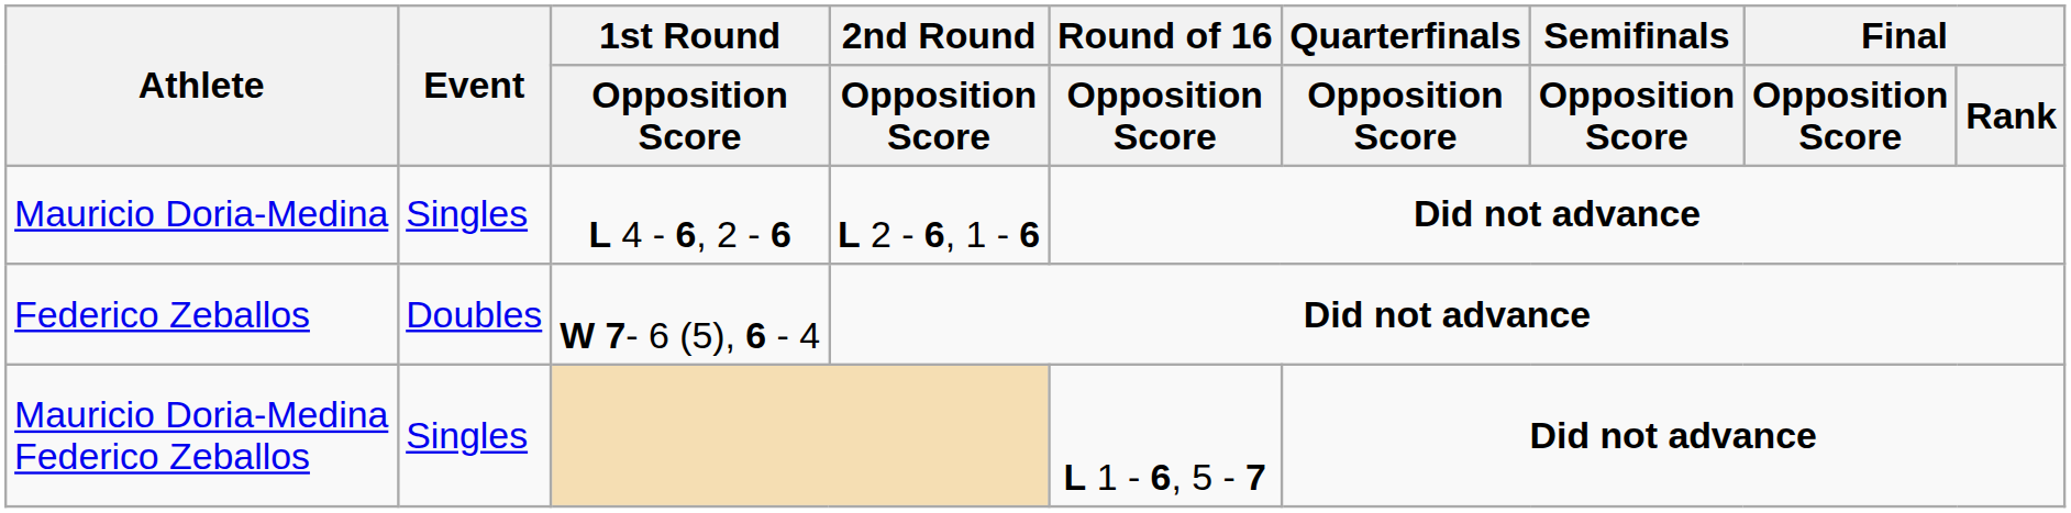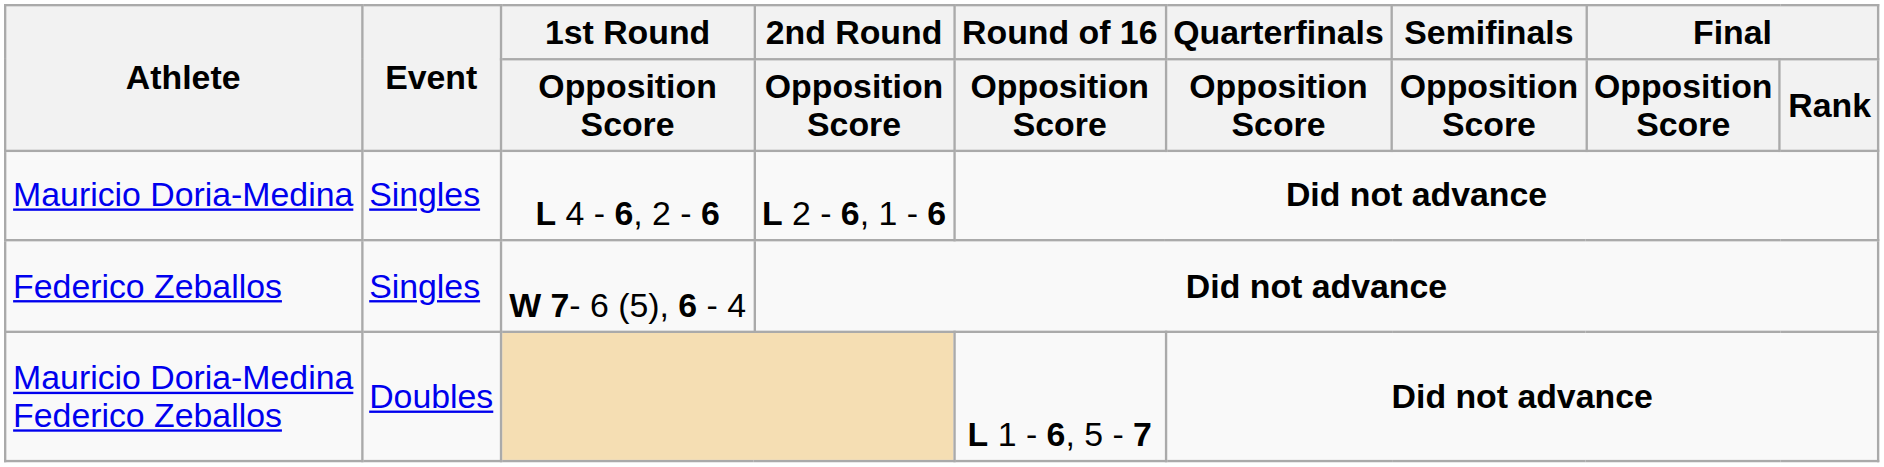Federico Zeballos | Event: Doubles -> Singles
Mauricio Doria-Medina Federico Zeballos | Event: Singles -> Doubles
